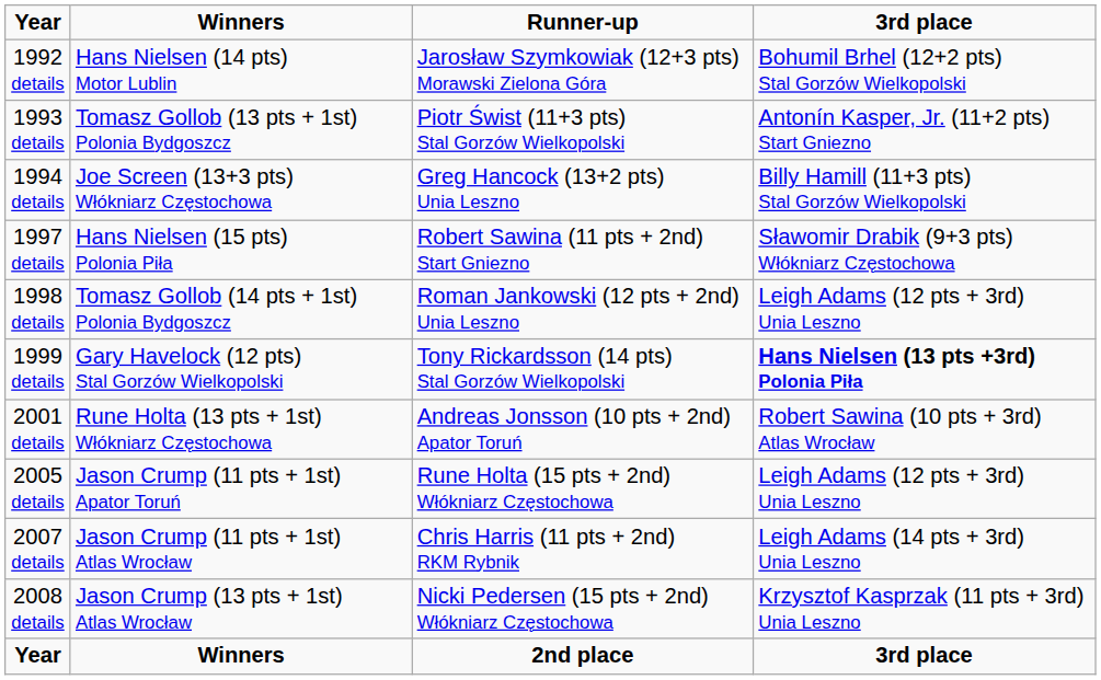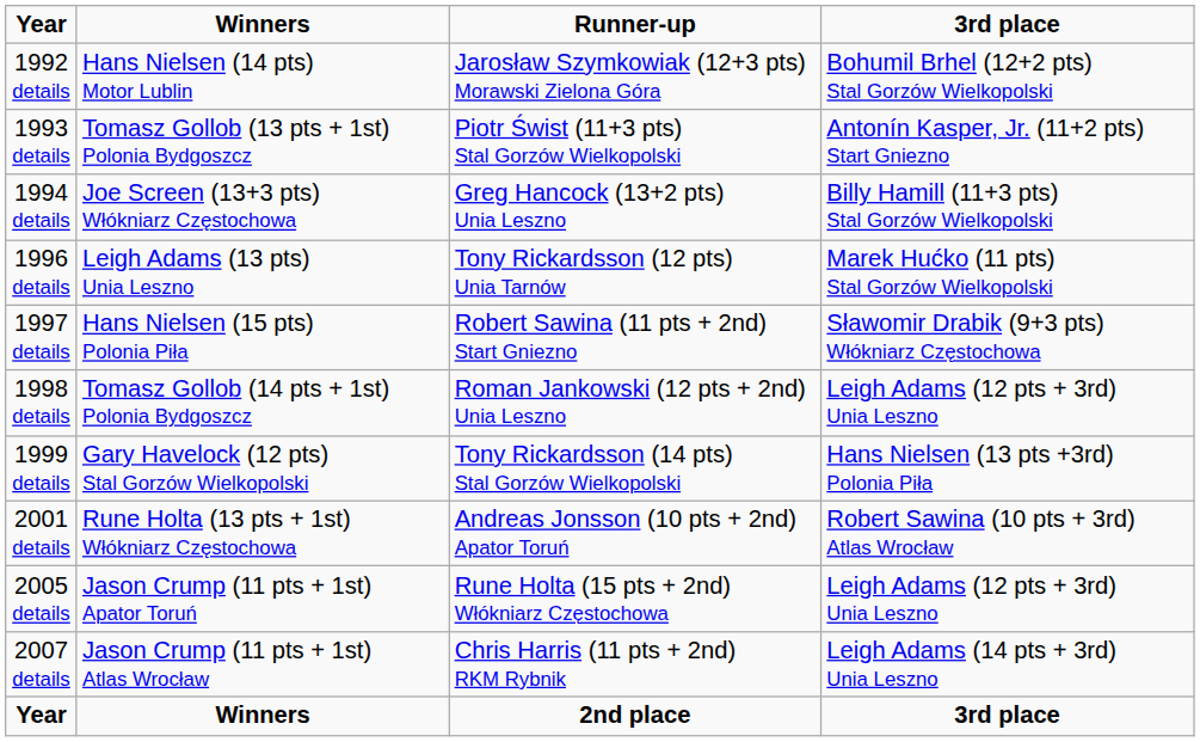+ row: 1996 details | Leigh Adams (13 pts) Unia Leszno | Tony Rickardsson (12 pts) Unia Tarnów | Marek Hućko (11 pts) Stal Gorzów Wielkopolski
1999 details | 3rd place: bold -> normal
- row: 2008 details | Jason Crump (13 pts + 1st) Atlas Wrocław | Nicki Pedersen (15 pts + 2nd) Włókniarz Częstochowa | Krzysztof Kasprzak (11 pts + 3rd) Unia Leszno
